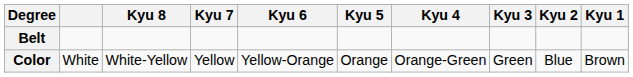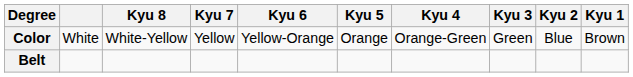rows swapped: Color <-> Belt
